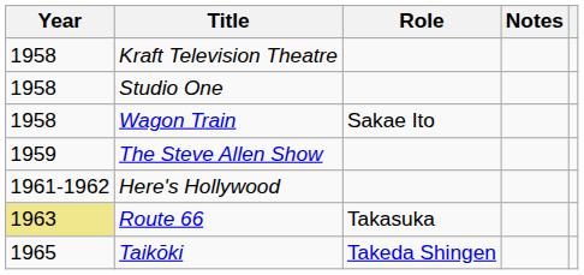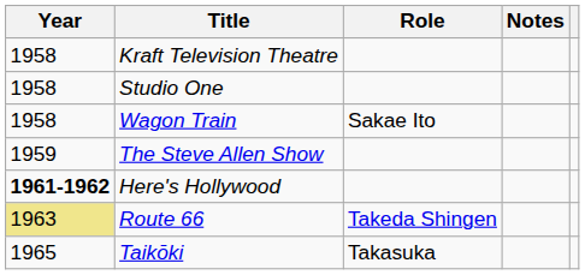Here's Hollywood | Year: normal -> bold
Route 66 | Role: Takasuka -> Takeda Shingen
Taikōki | Role: Takeda Shingen -> Takasuka
